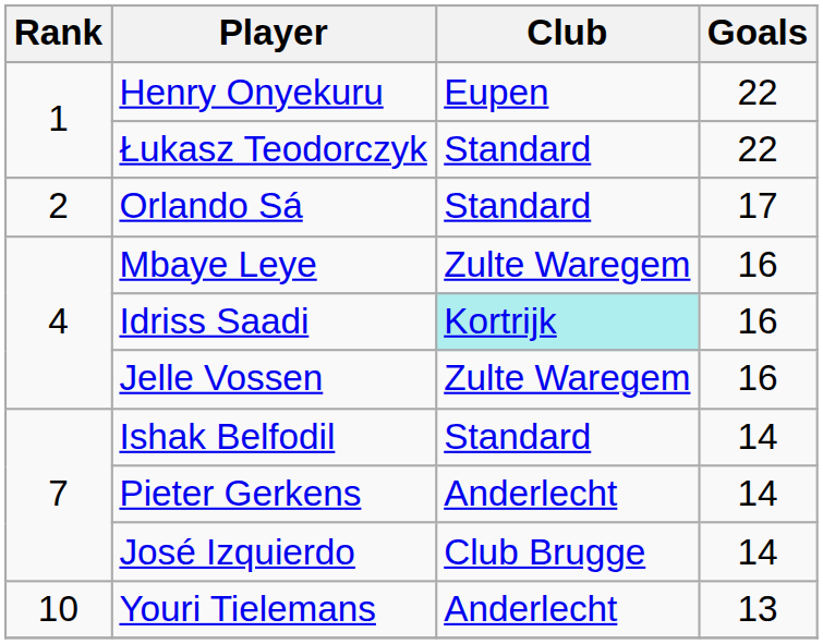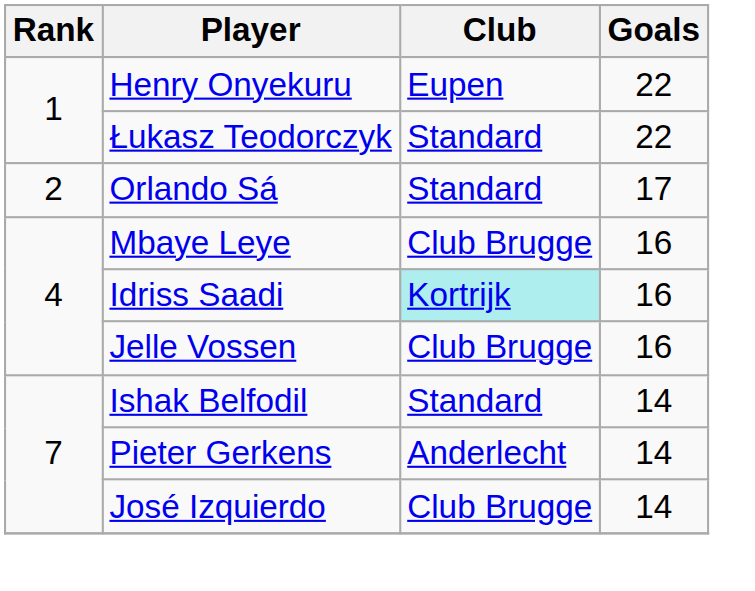Mbaye Leye | Club: Zulte Waregem -> Club Brugge
Jelle Vossen | Club: Zulte Waregem -> Club Brugge
- row: 10 | Youri Tielemans | Anderlecht | 13
